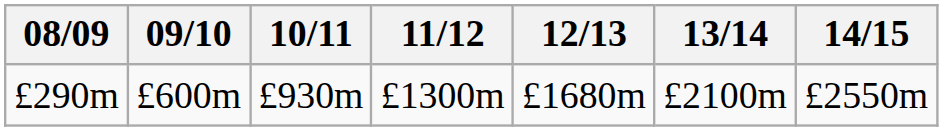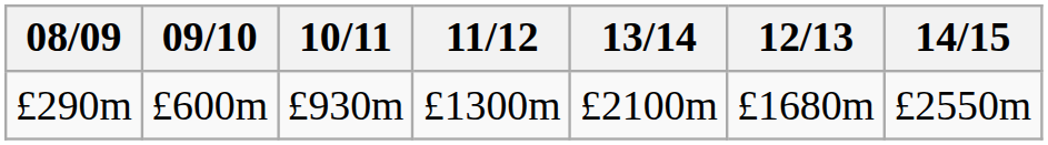columns swapped: 12/13 <-> 13/14
